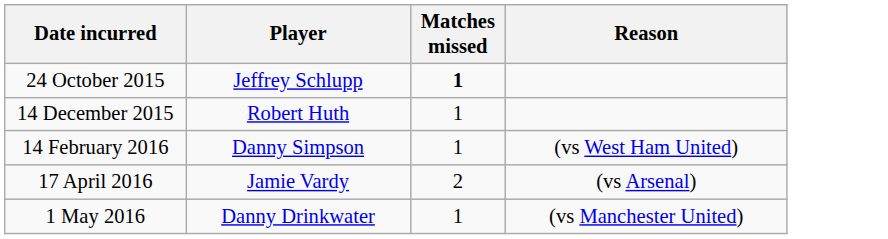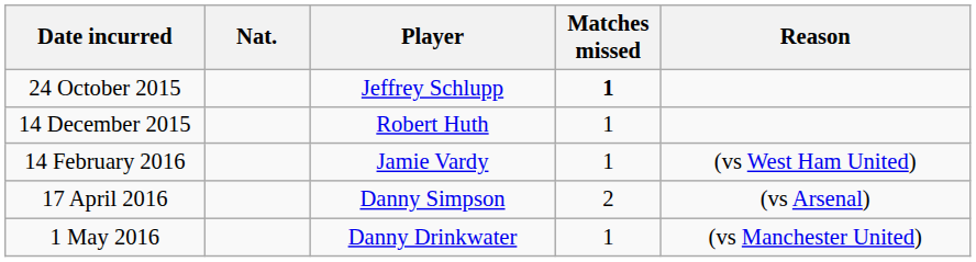+ column: Nat.
14 February 2016 | Player: Danny Simpson -> Jamie Vardy
17 April 2016 | Player: Jamie Vardy -> Danny Simpson
